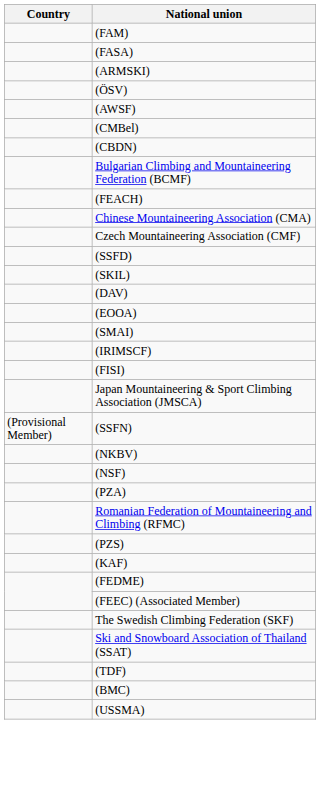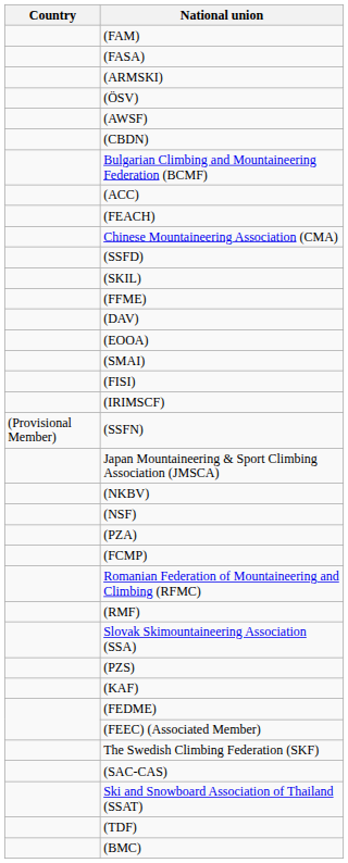- row: (CMBel)
+ row: (ACC)
- row: Czech Mountaineering Association (CMF)
+ row: (FFME)
rows swapped: (IRIMSCF) <-> (FISI)
rows swapped: Japan Mountaineering & Sport Climbing Association (JMSCA) <-> (SSFN)
+ row: (FCMP)
+ row: (RMF)
+ row: Slovak Skimountaineering Association (SSA)
+ row: (SAC-CAS)
- row: (USSMA)
